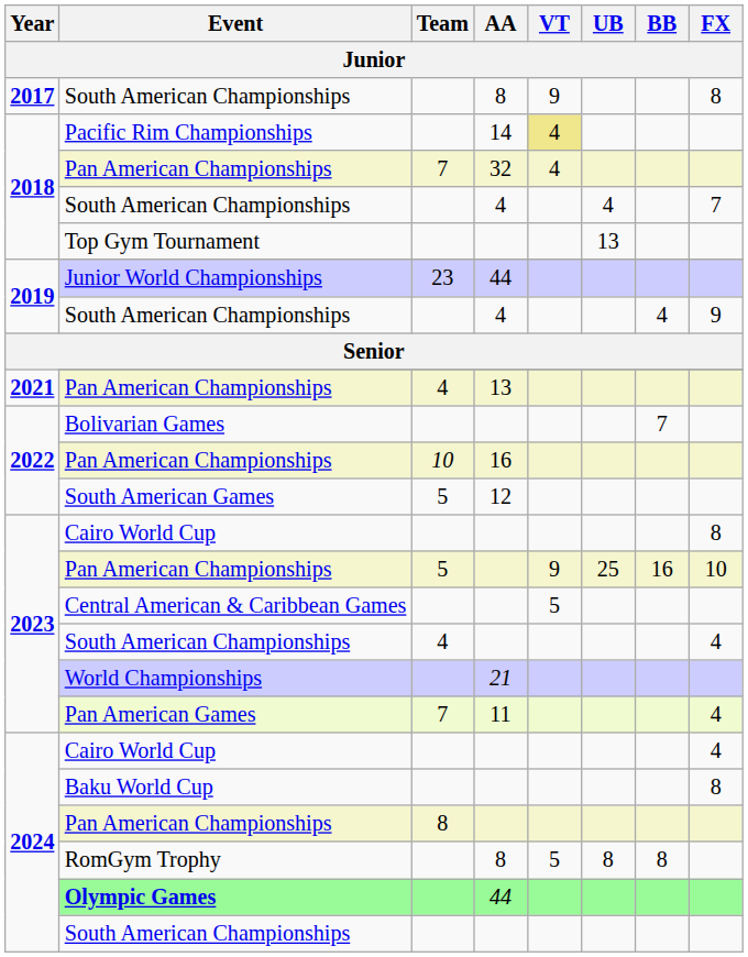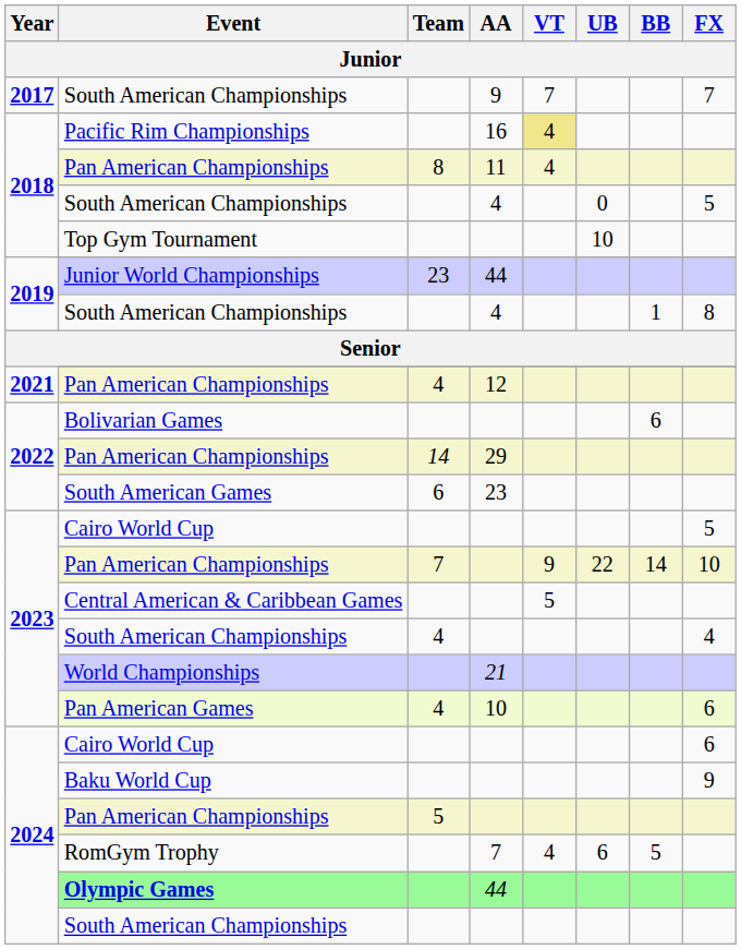2017 / South American Championships | AA: 8 -> 9
2017 / South American Championships | VT: 9 -> 7
2017 / South American Championships | FX: 8 -> 7
Pacific Rim Championships | AA: 14 -> 16
2018 / Pan American Championships | Team: 7 -> 8
2018 / Pan American Championships | AA: 32 -> 11
2018 / South American Championships | UB: 4 -> 0
2018 / South American Championships | FX: 7 -> 5
Top Gym Tournament | UB: 13 -> 10
2019 / South American Championships | BB: 4 -> 1
2019 / South American Championships | FX: 9 -> 8
2021 / Pan American Championships | AA: 13 -> 12
Bolivarian Games | BB: 7 -> 6
2022 / Pan American Championships | Team: 10 -> 14
2022 / Pan American Championships | AA: 16 -> 29
South American Games | Team: 5 -> 6
South American Games | AA: 12 -> 23
2023 / Cairo World Cup | FX: 8 -> 5
2023 / Pan American Championships | Team: 5 -> 7
2023 / Pan American Championships | UB: 25 -> 22
2023 / Pan American Championships | BB: 16 -> 14
Pan American Games | Team: 7 -> 4
Pan American Games | AA: 11 -> 10
Pan American Games | FX: 4 -> 6
2024 / Cairo World Cup | FX: 4 -> 6
Baku World Cup | FX: 8 -> 9
2024 / Pan American Championships | Team: 8 -> 5
RomGym Trophy | AA: 8 -> 7
RomGym Trophy | VT: 5 -> 4
RomGym Trophy | UB: 8 -> 6
RomGym Trophy | BB: 8 -> 5
